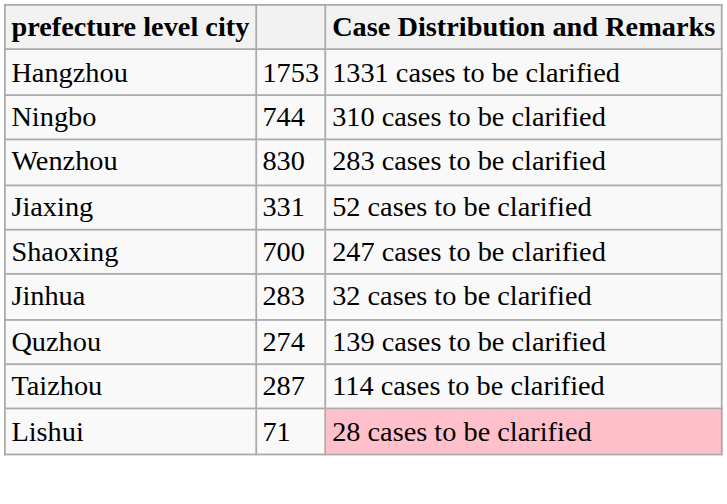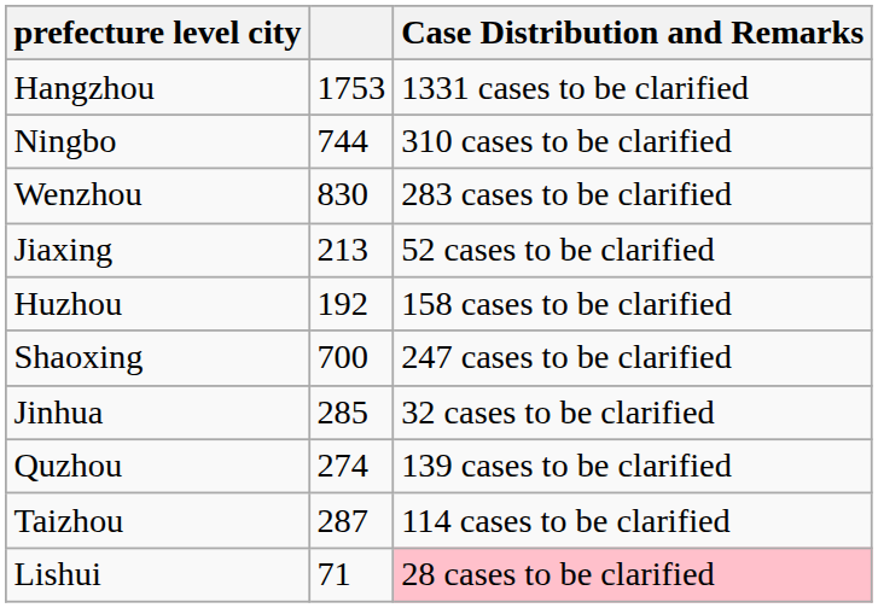Jiaxing | column 2: 331 -> 213
+ row: Huzhou | 192 | 158 cases to be clarified
Jinhua | column 2: 283 -> 285
